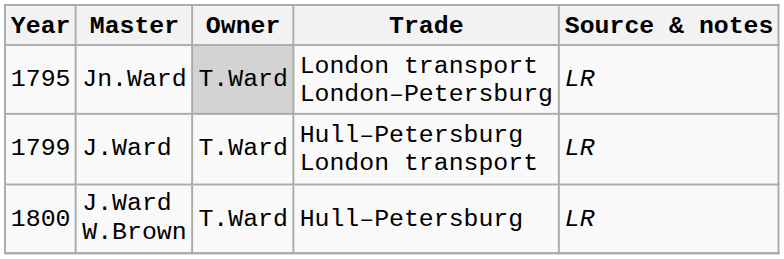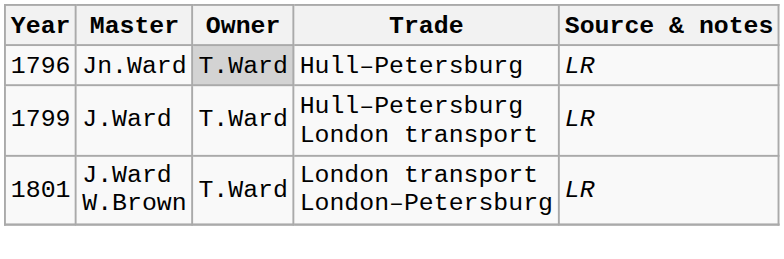Jn.Ward | Year: 1795 -> 1796
Jn.Ward | Trade: London transport London–Petersburg -> Hull–Petersburg
J.Ward W.Brown | Year: 1800 -> 1801
J.Ward W.Brown | Trade: Hull–Petersburg -> London transport London–Petersburg
